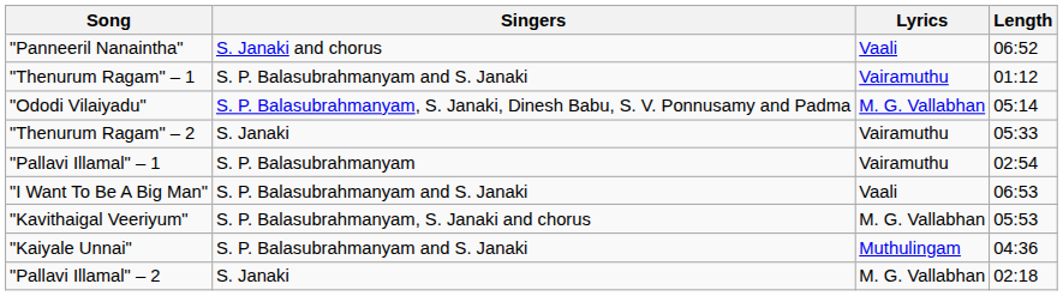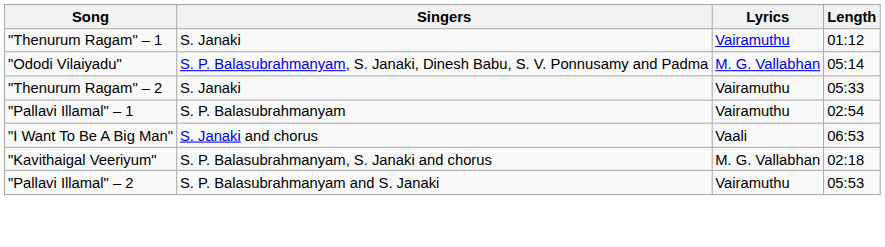- row: "Panneeril Nanaintha" | S. Janaki and chorus | Vaali | 06:52
"Thenurum Ragam" – 1 | Singers: S. P. Balasubrahmanyam and S. Janaki -> S. Janaki
"I Want To Be A Big Man" | Singers: S. P. Balasubrahmanyam and S. Janaki -> S. Janaki and chorus
"Kavithaigal Veeriyum" | Length: 05:53 -> 02:18
- row: "Kaiyale Unnai" | S. P. Balasubrahmanyam and S. Janaki | Muthulingam | 04:36
"Pallavi Illamal" – 2 | Singers: S. Janaki -> S. P. Balasubrahmanyam and S. Janaki
"Pallavi Illamal" – 2 | Lyrics: M. G. Vallabhan -> Vairamuthu
"Pallavi Illamal" – 2 | Length: 02:18 -> 05:53
